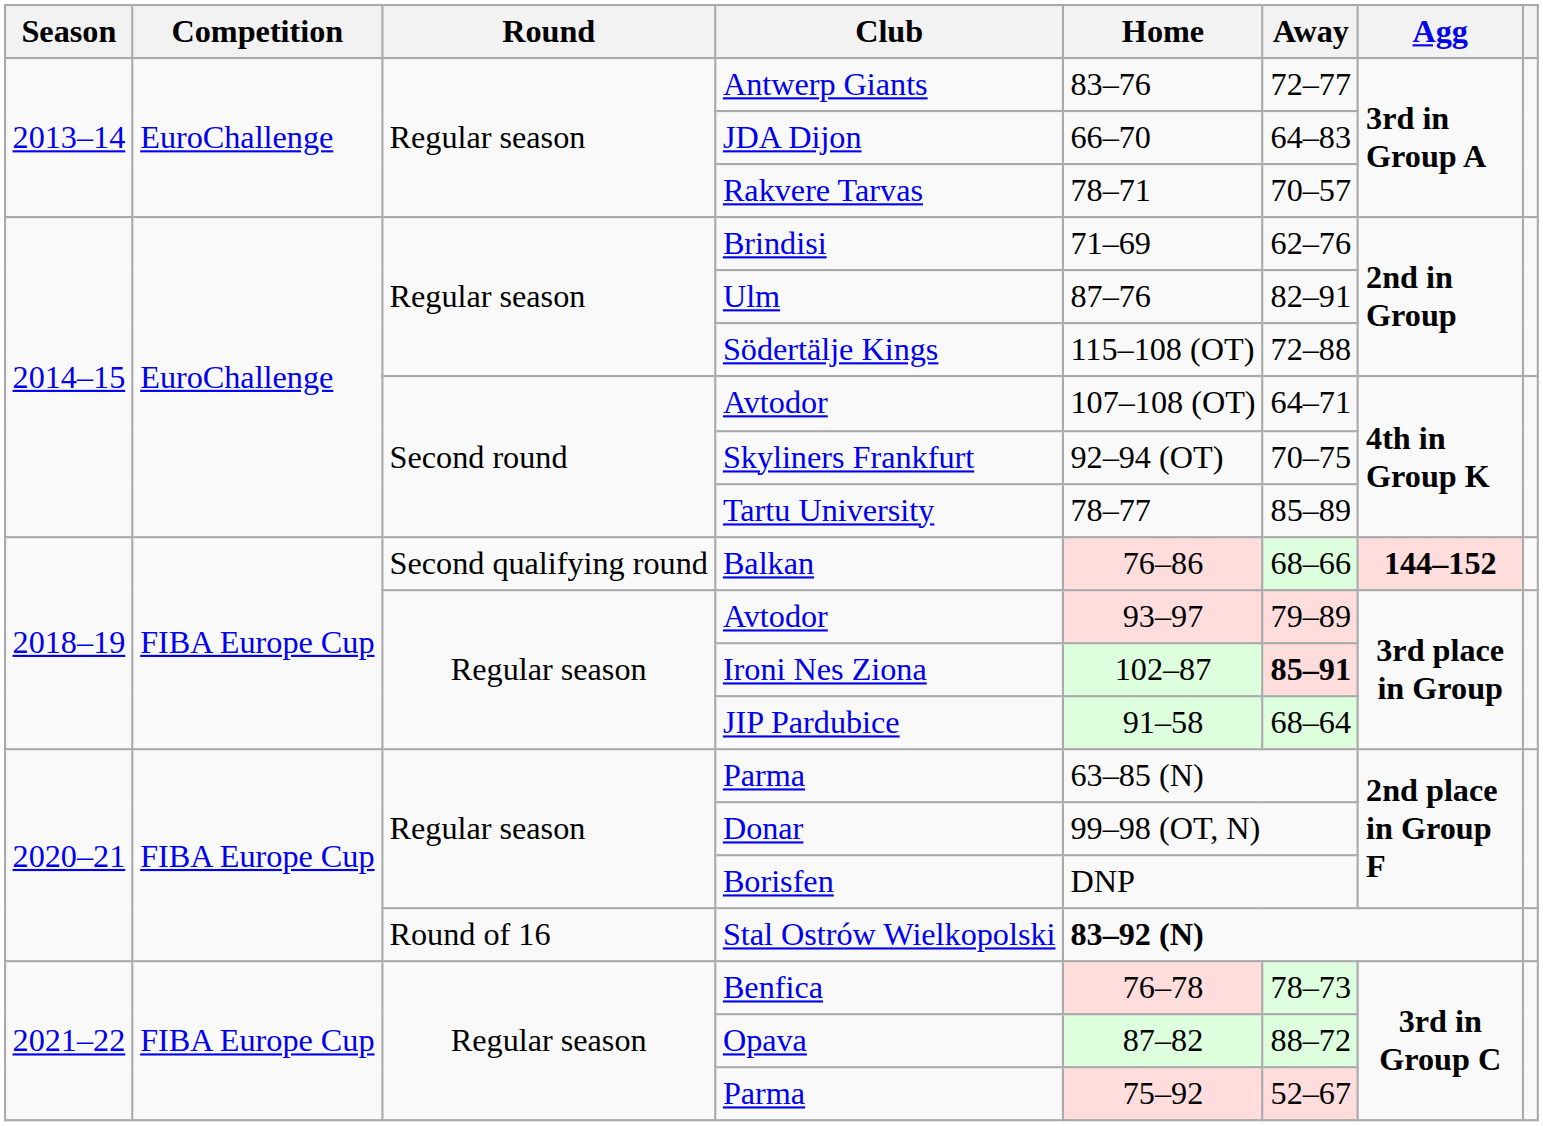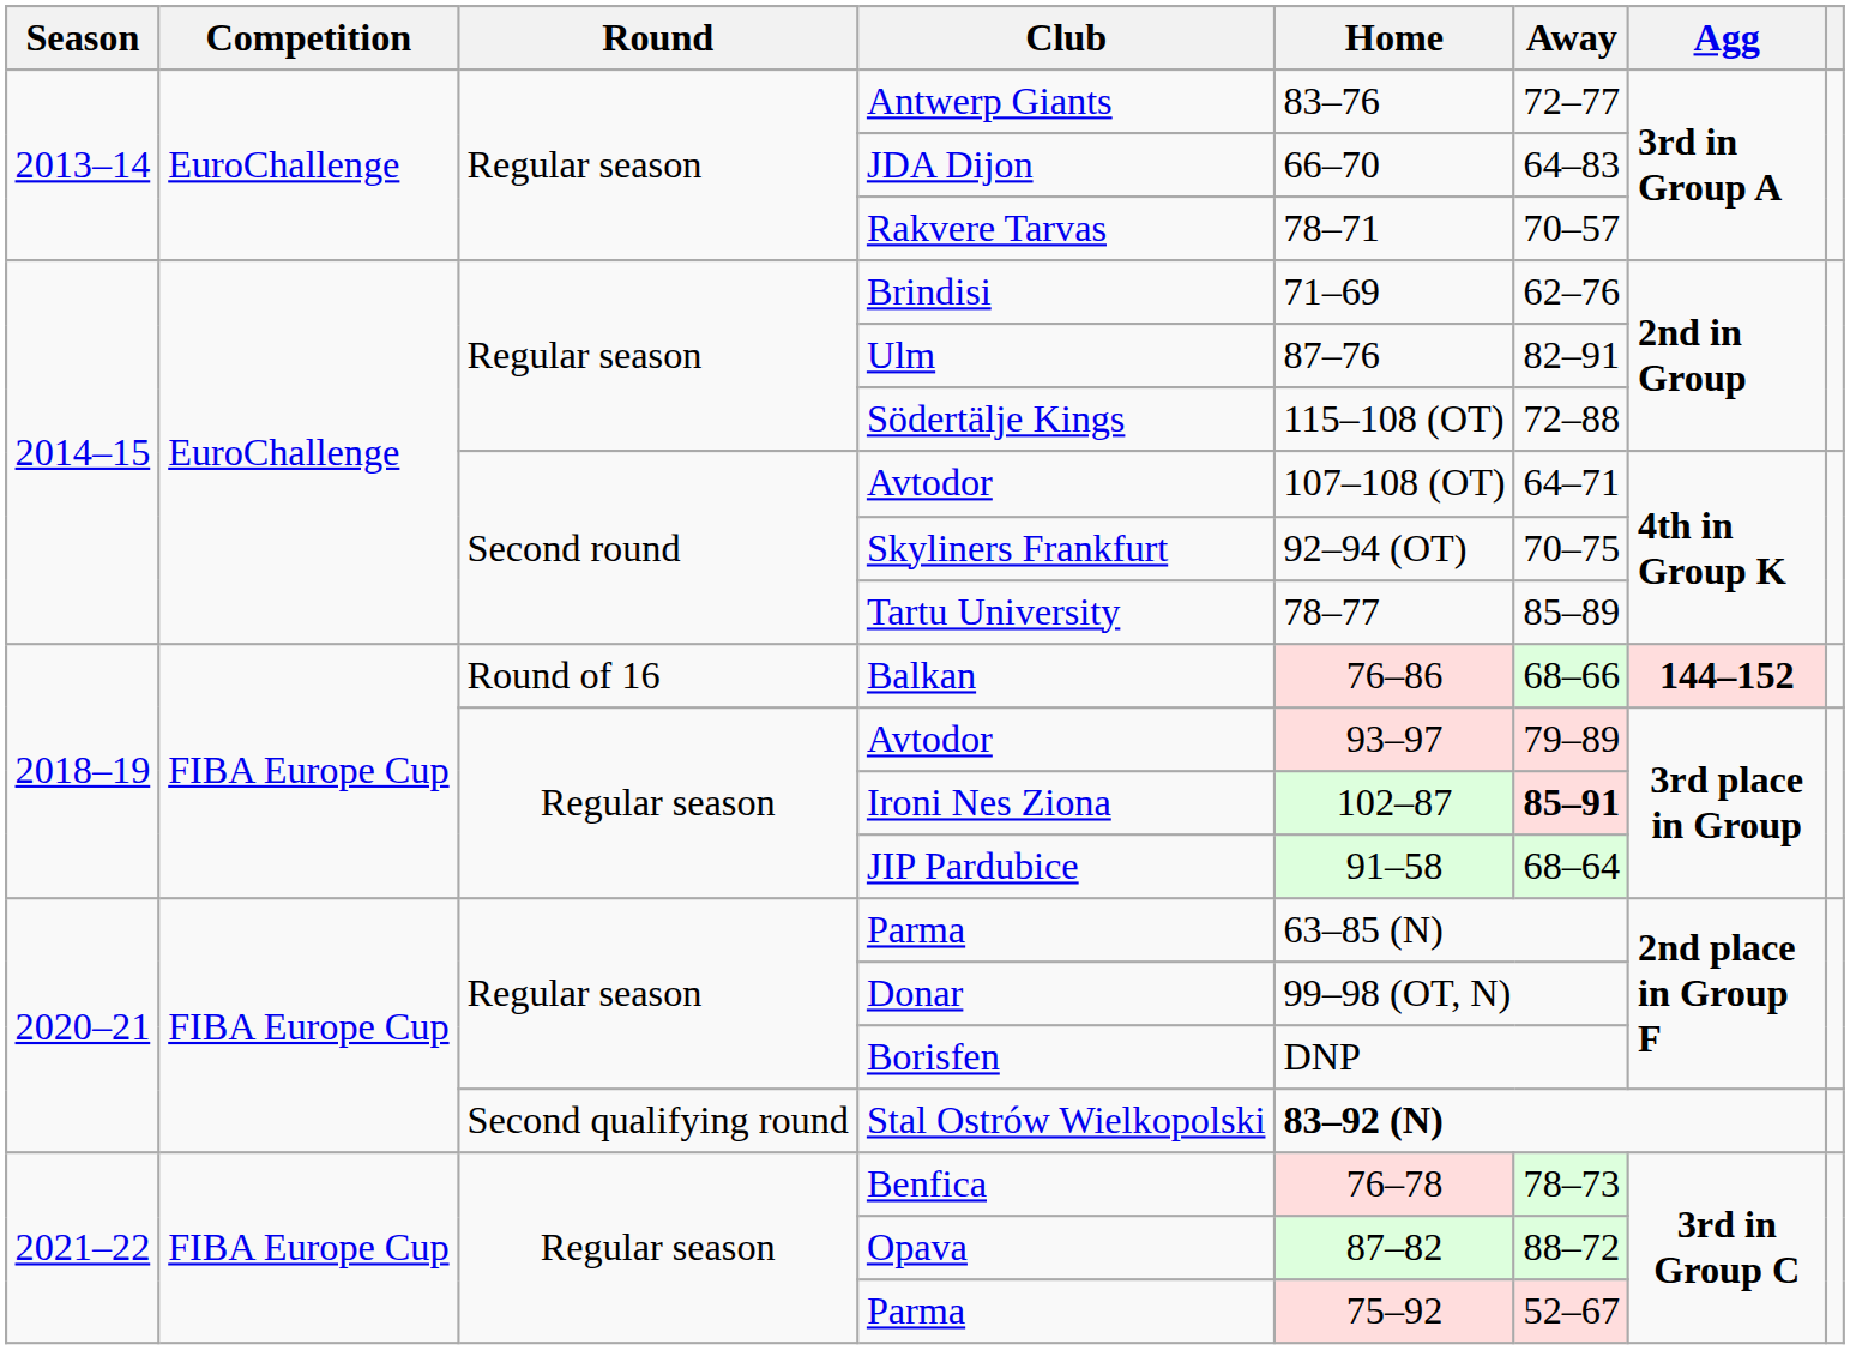Balkan | Round: Second qualifying round -> Round of 16
Stal Ostrów Wielkopolski | Round: Round of 16 -> Second qualifying round
